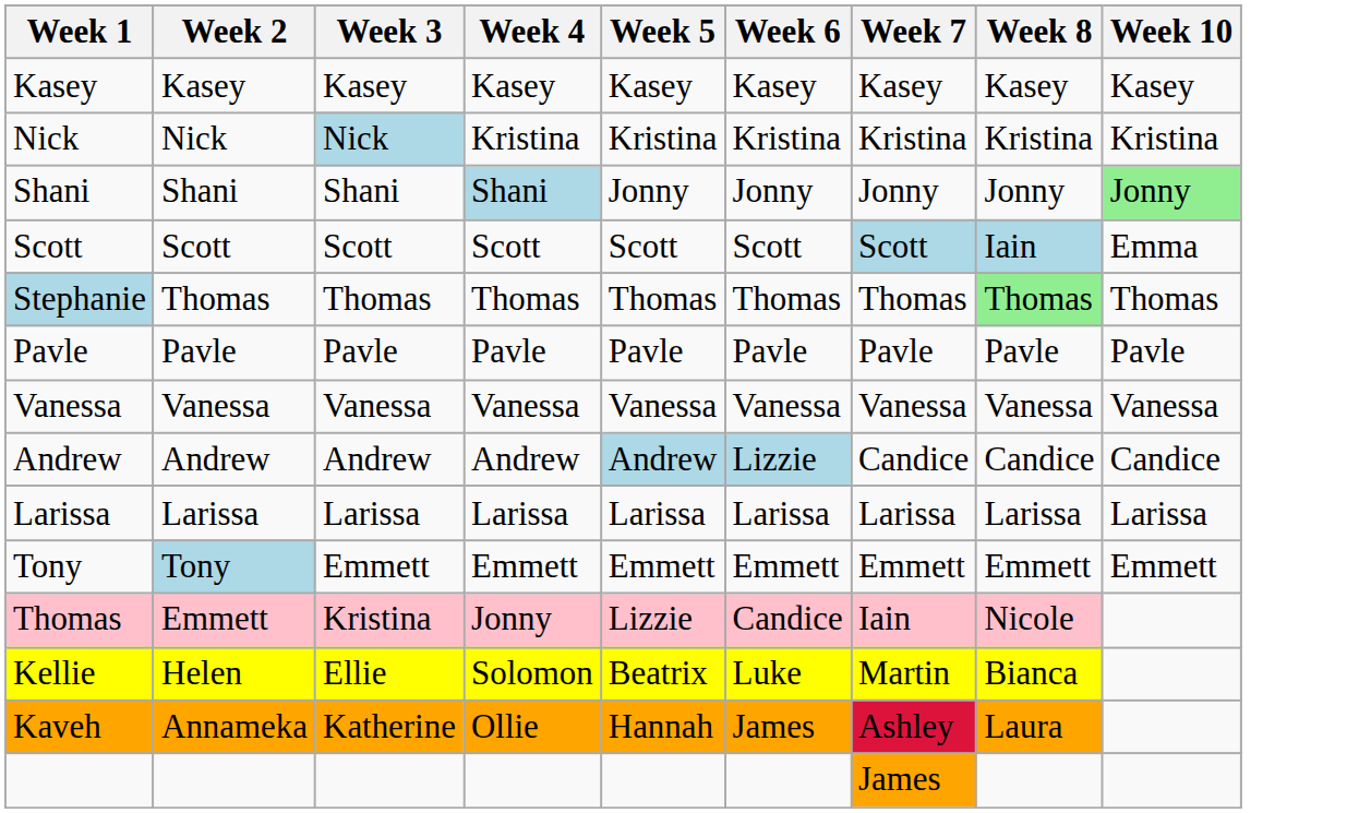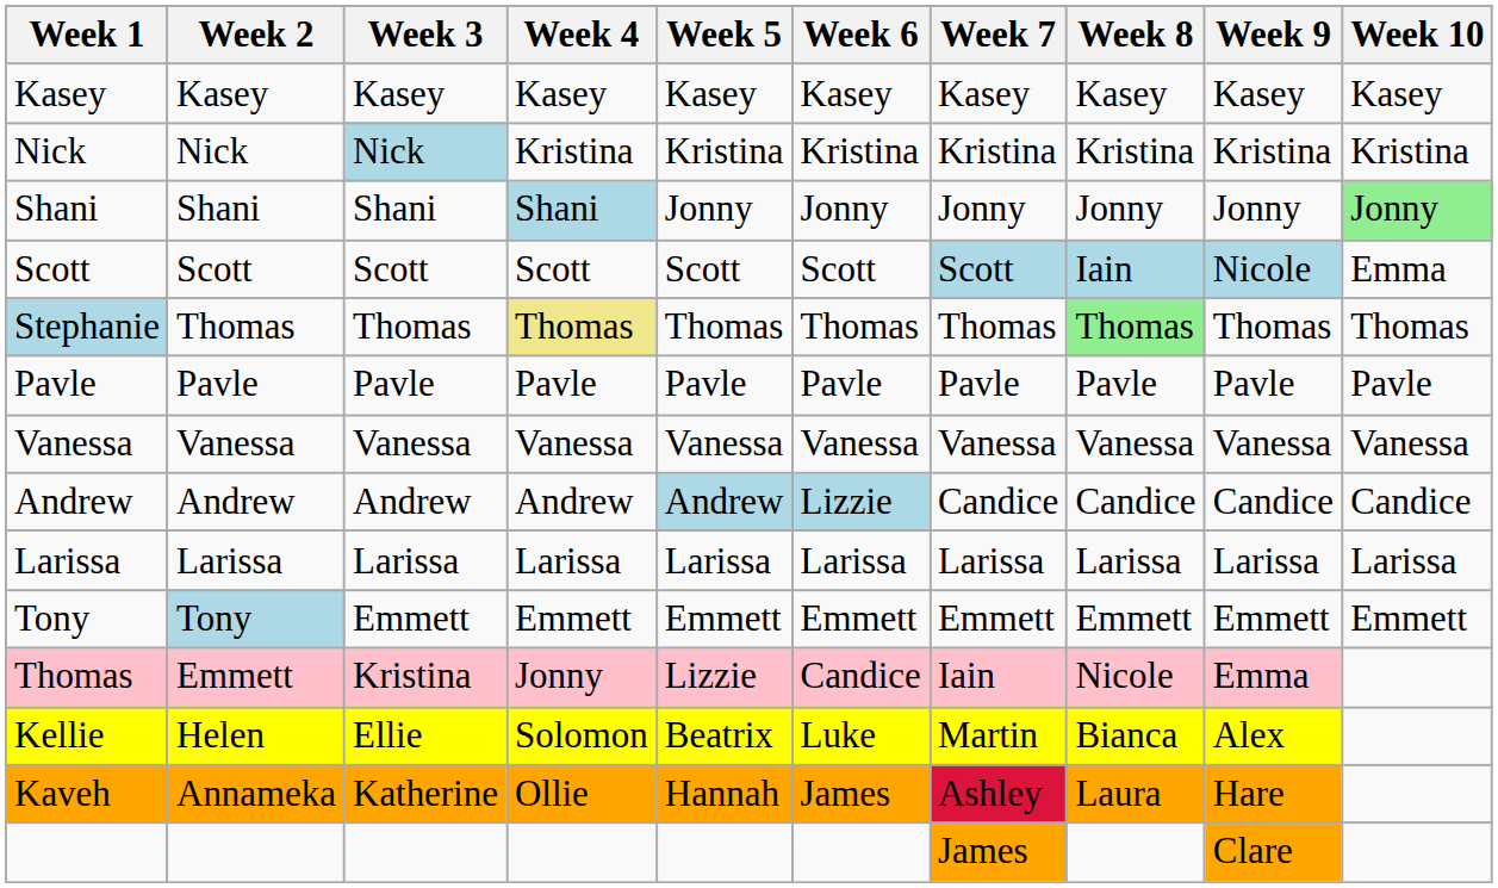+ column: Week 9 | Kasey | Kristina | Jonny | Nicole | Thomas | Pavle | Vanessa | Candice | Larissa | Emmett | Emma | Alex | Hare | Clare
Stephanie | Week 4: no background -> khaki background
